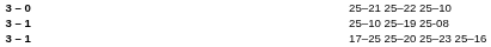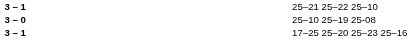25–21 25–22 25–10 | column 2: 3 – 0 -> 3 – 1
25–10 25–19 25-08 | column 2: 3 – 1 -> 3 – 0
